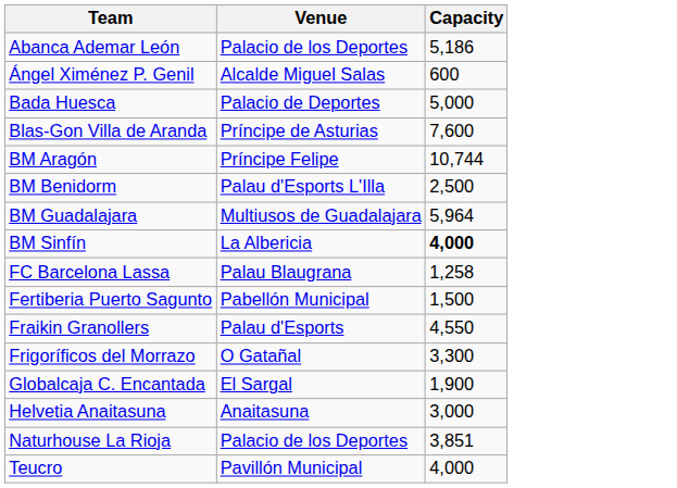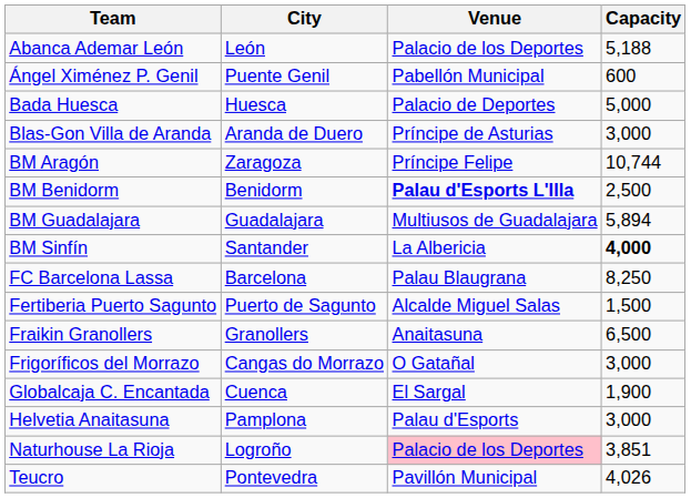+ column: City | León | Puente Genil | Huesca | Aranda de Duero | Zaragoza | Benidorm | Guadalajara | Santander | Barcelona | Puerto de Sagunto | Granollers | Cangas do Morrazo | Cuenca | Pamplona | Logroño | Pontevedra
Abanca Ademar León | Capacity: 5,186 -> 5,188
Ángel Ximénez P. Genil | Venue: Alcalde Miguel Salas -> Pabellón Municipal
Blas-Gon Villa de Aranda | Capacity: 7,600 -> 3,000
BM Benidorm | Venue: normal -> bold
BM Guadalajara | Capacity: 5,964 -> 5,894
FC Barcelona Lassa | Capacity: 1,258 -> 8,250
Fertiberia Puerto Sagunto | Venue: Pabellón Municipal -> Alcalde Miguel Salas
Fraikin Granollers | Venue: Palau d'Esports -> Anaitasuna
Fraikin Granollers | Capacity: 4,550 -> 6,500
Frigoríficos del Morrazo | Capacity: 3,300 -> 3,000
Helvetia Anaitasuna | Venue: Anaitasuna -> Palau d'Esports
Naturhouse La Rioja | Venue: no background -> pink background
Teucro | Capacity: 4,000 -> 4,026
